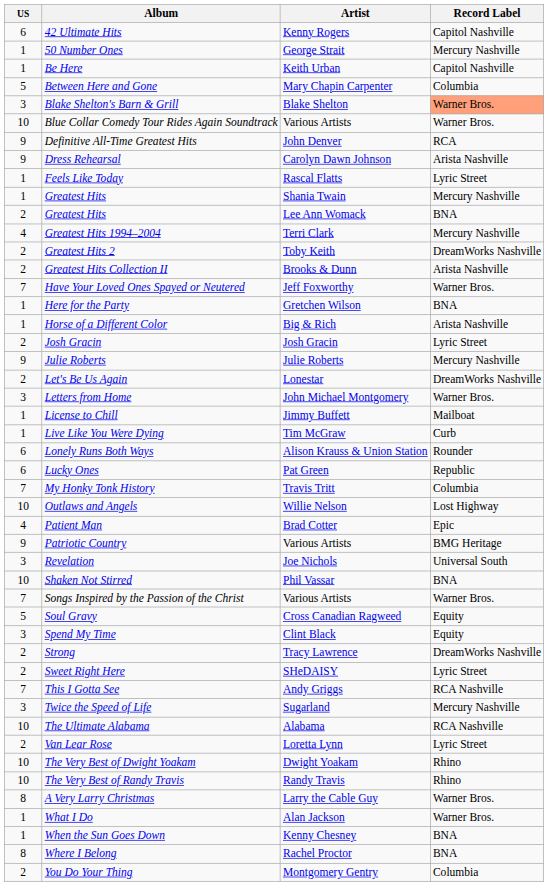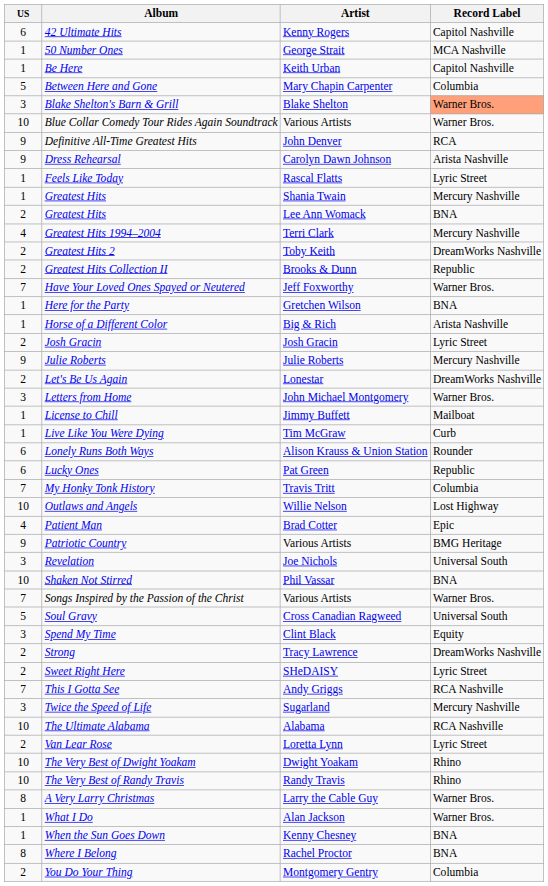50 Number Ones | Record Label: Mercury Nashville -> MCA Nashville
Greatest Hits Collection II | Record Label: Arista Nashville -> Republic
Soul Gravy | Record Label: Equity -> Universal South
